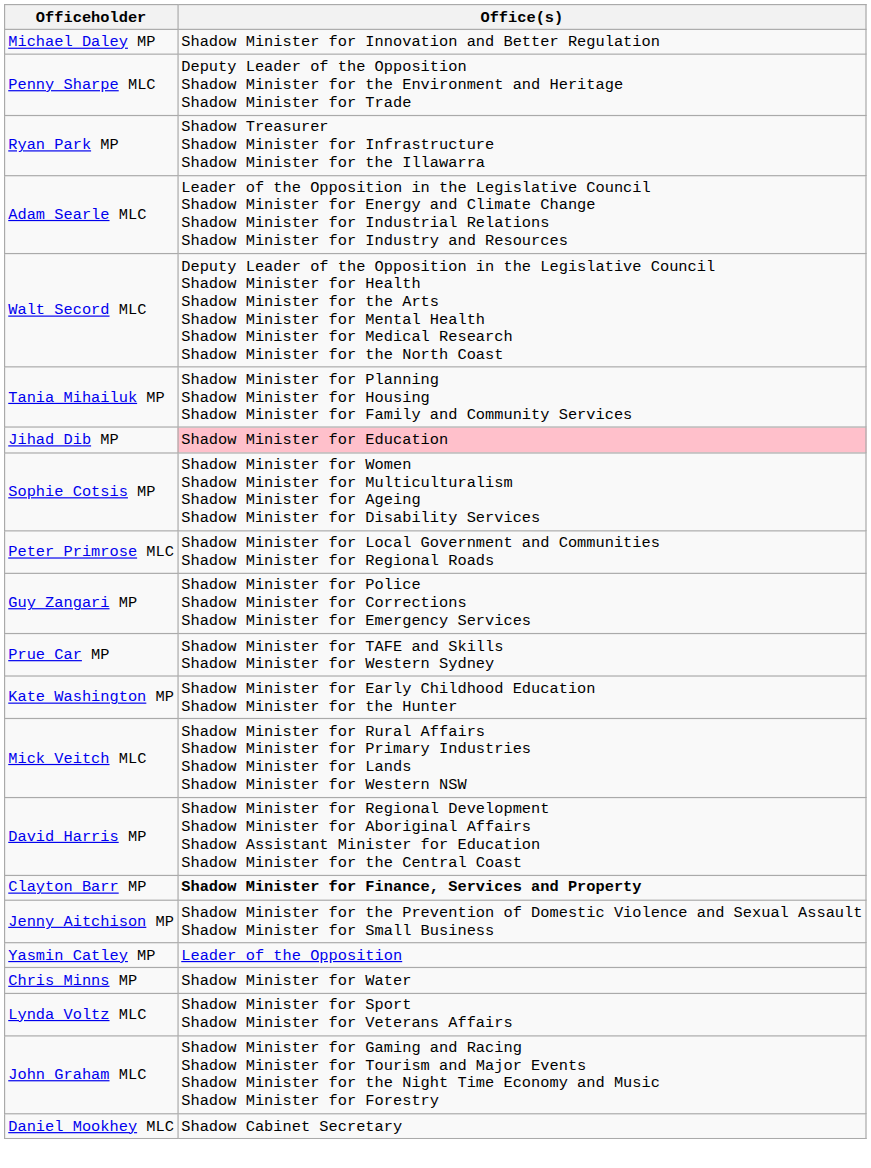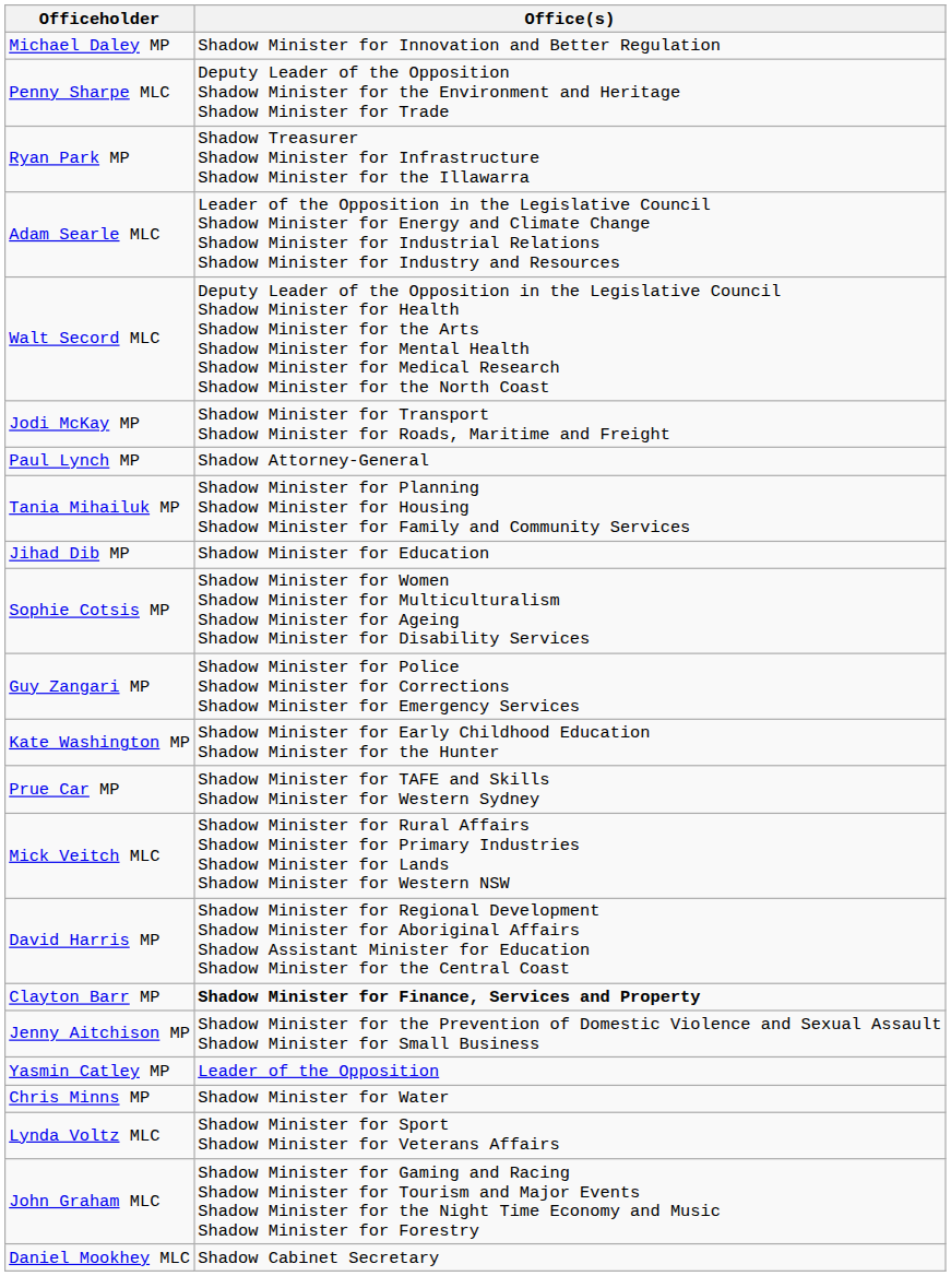+ row: Jodi McKay MP | Shadow Minister for Transport Shadow Minister for Roads, Maritime and Freight
+ row: Paul Lynch MP | Shadow Attorney-General
Jihad Dib MP | Office(s): pink background -> no background
- row: Peter Primrose MLC | Shadow Minister for Local Government and Communities Shadow Minister for Regional Roads
rows swapped: Kate Washington MP <-> Prue Car MP
